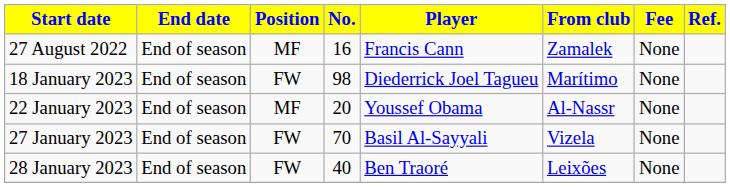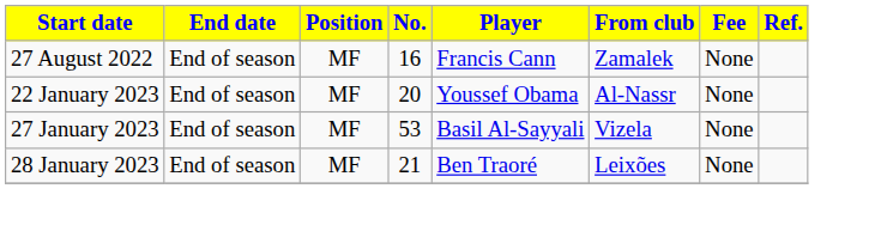- row: 18 January 2023 | End of season | FW | 98 | Diederrick Joel Tagueu | Marítimo | None
27 January 2023 | Position: FW -> MF
27 January 2023 | No.: 70 -> 53
28 January 2023 | Position: FW -> MF
28 January 2023 | No.: 40 -> 21
